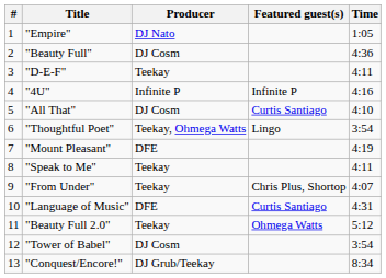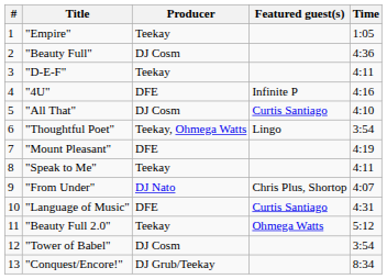"Empire" | Producer: DJ Nato -> Teekay
"4U" | Producer: Infinite P -> DFE
"From Under" | Producer: Teekay -> DJ Nato
